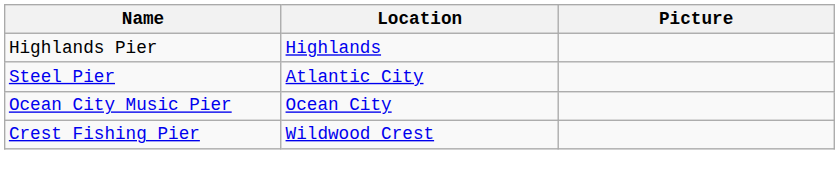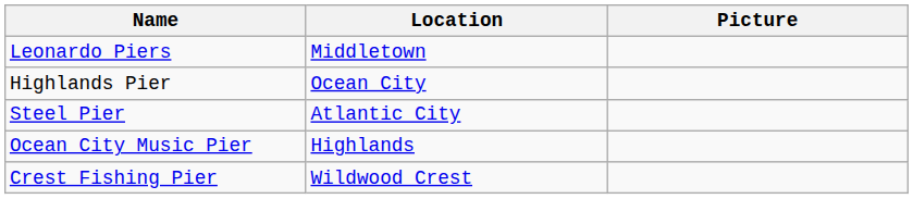+ row: Leonardo Piers | Middletown
Highlands Pier | Location: Highlands -> Ocean City
Ocean City Music Pier | Location: Ocean City -> Highlands
